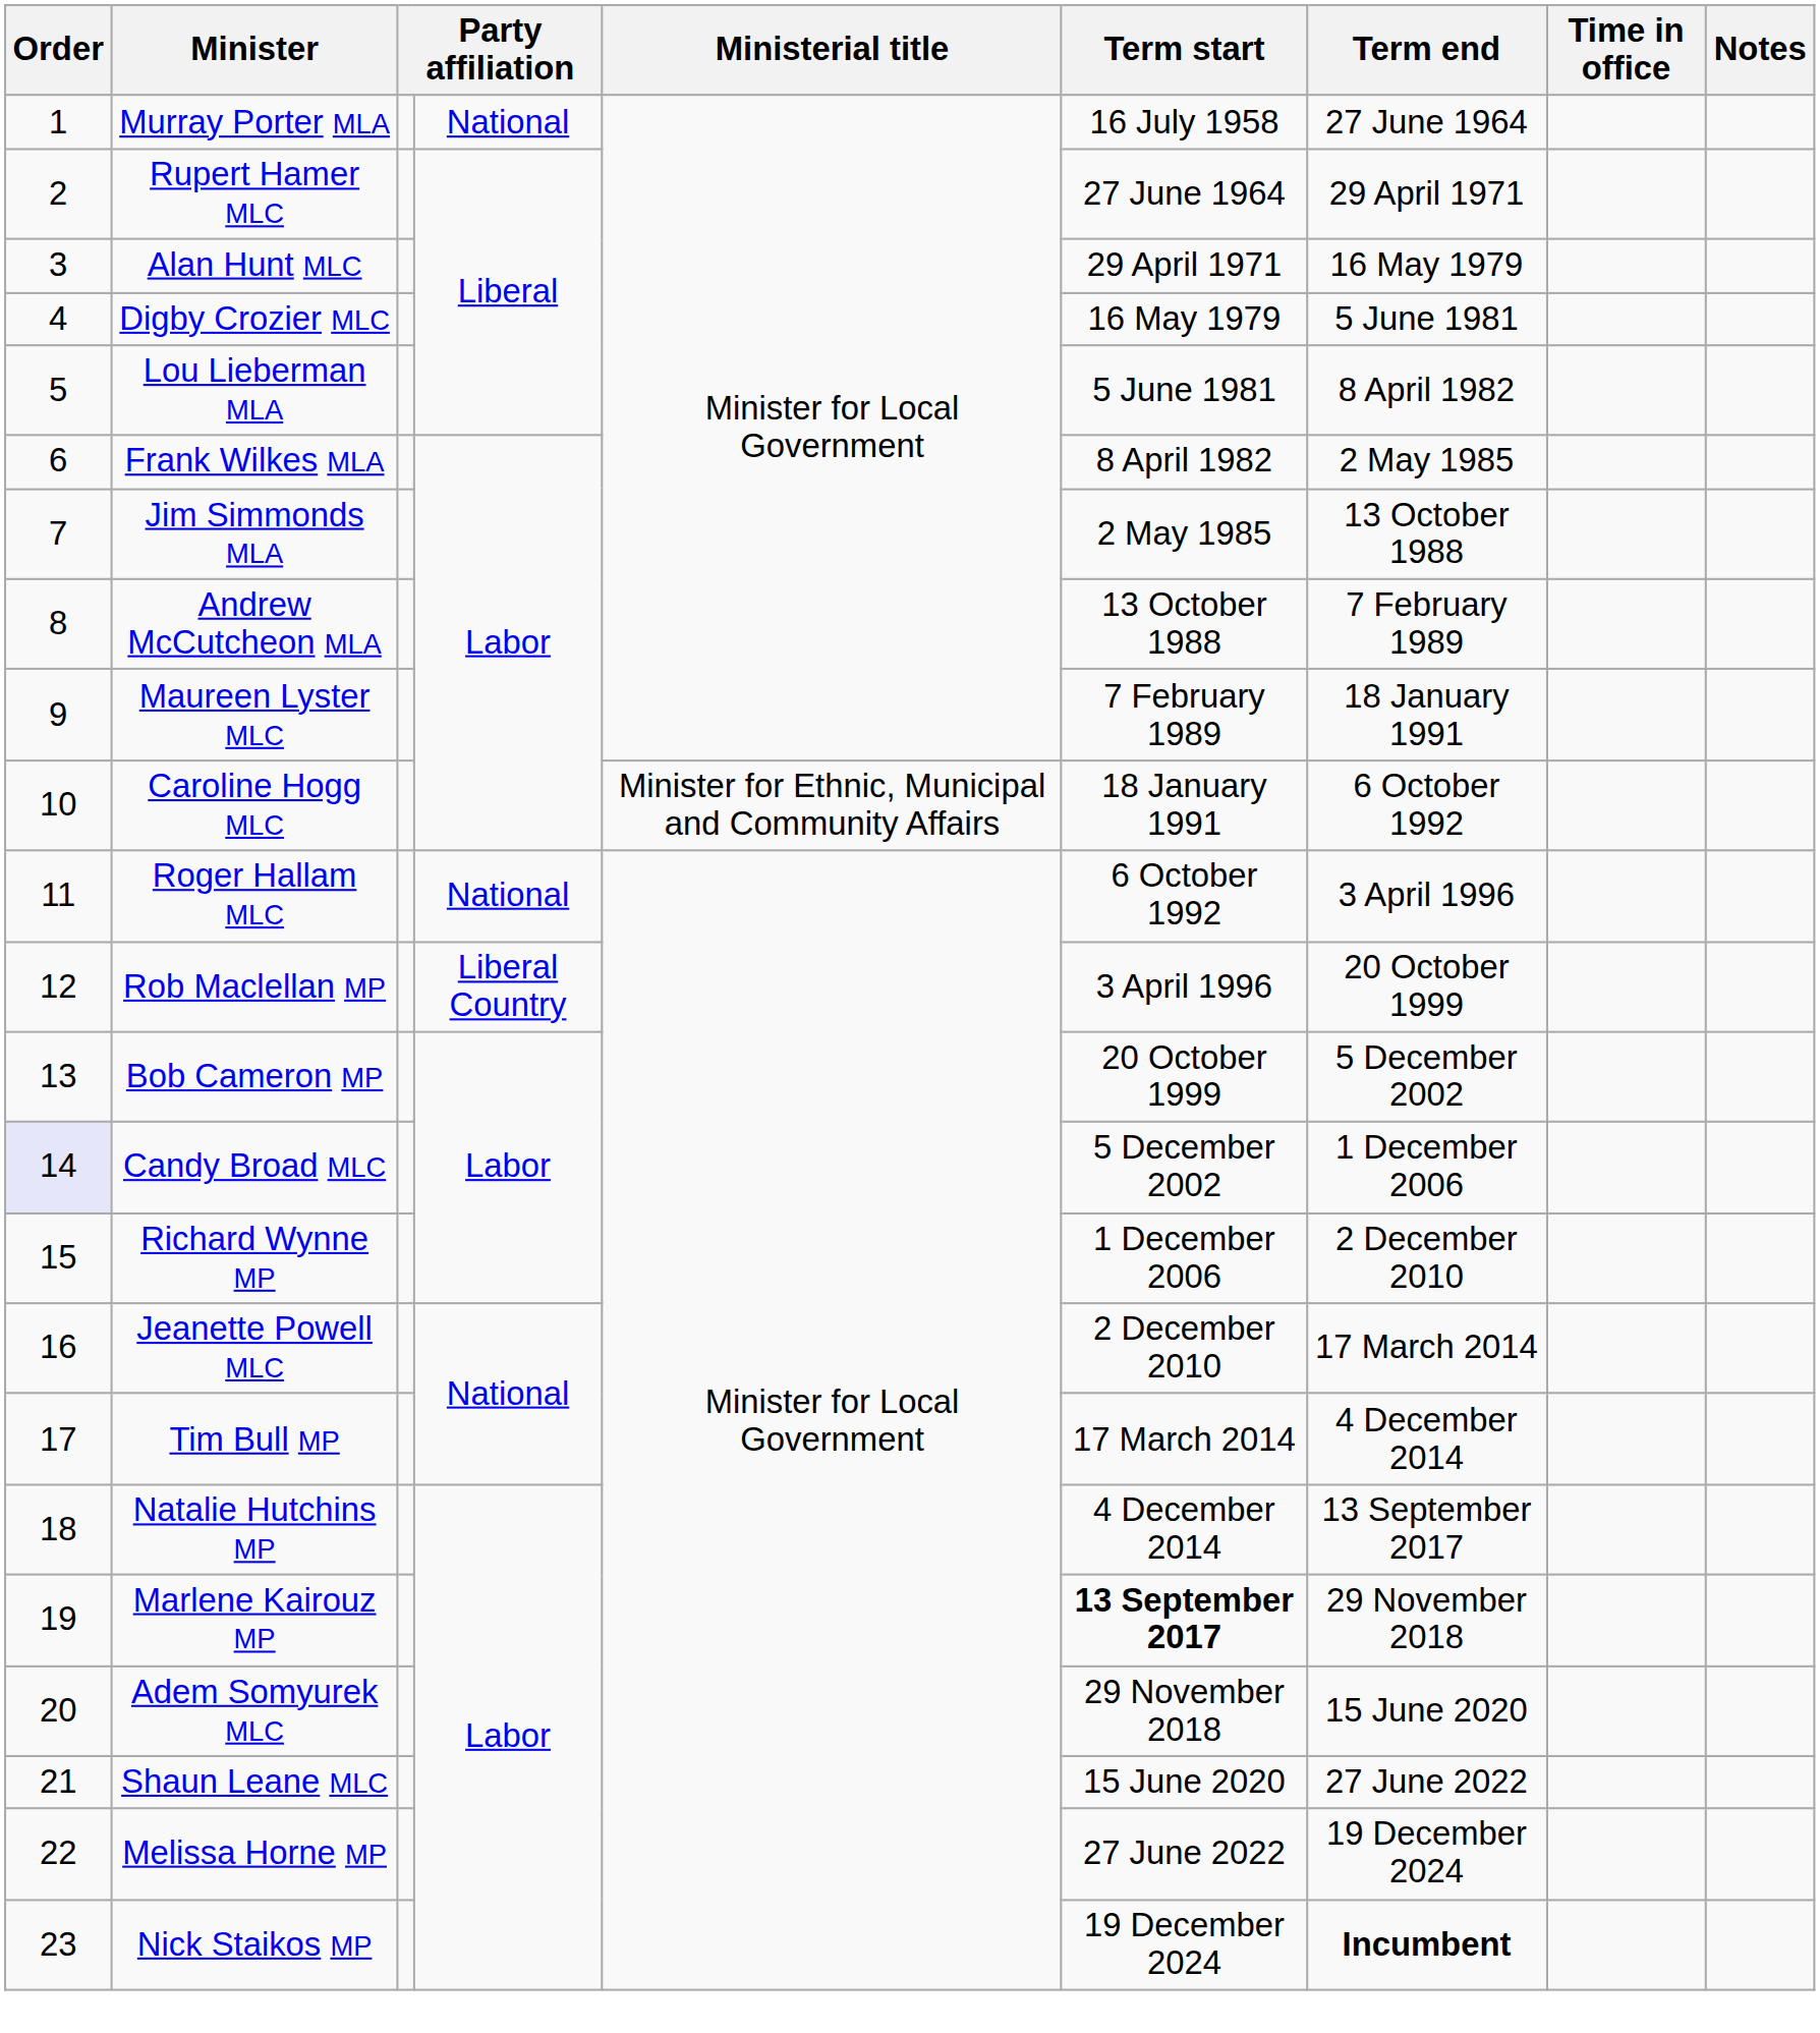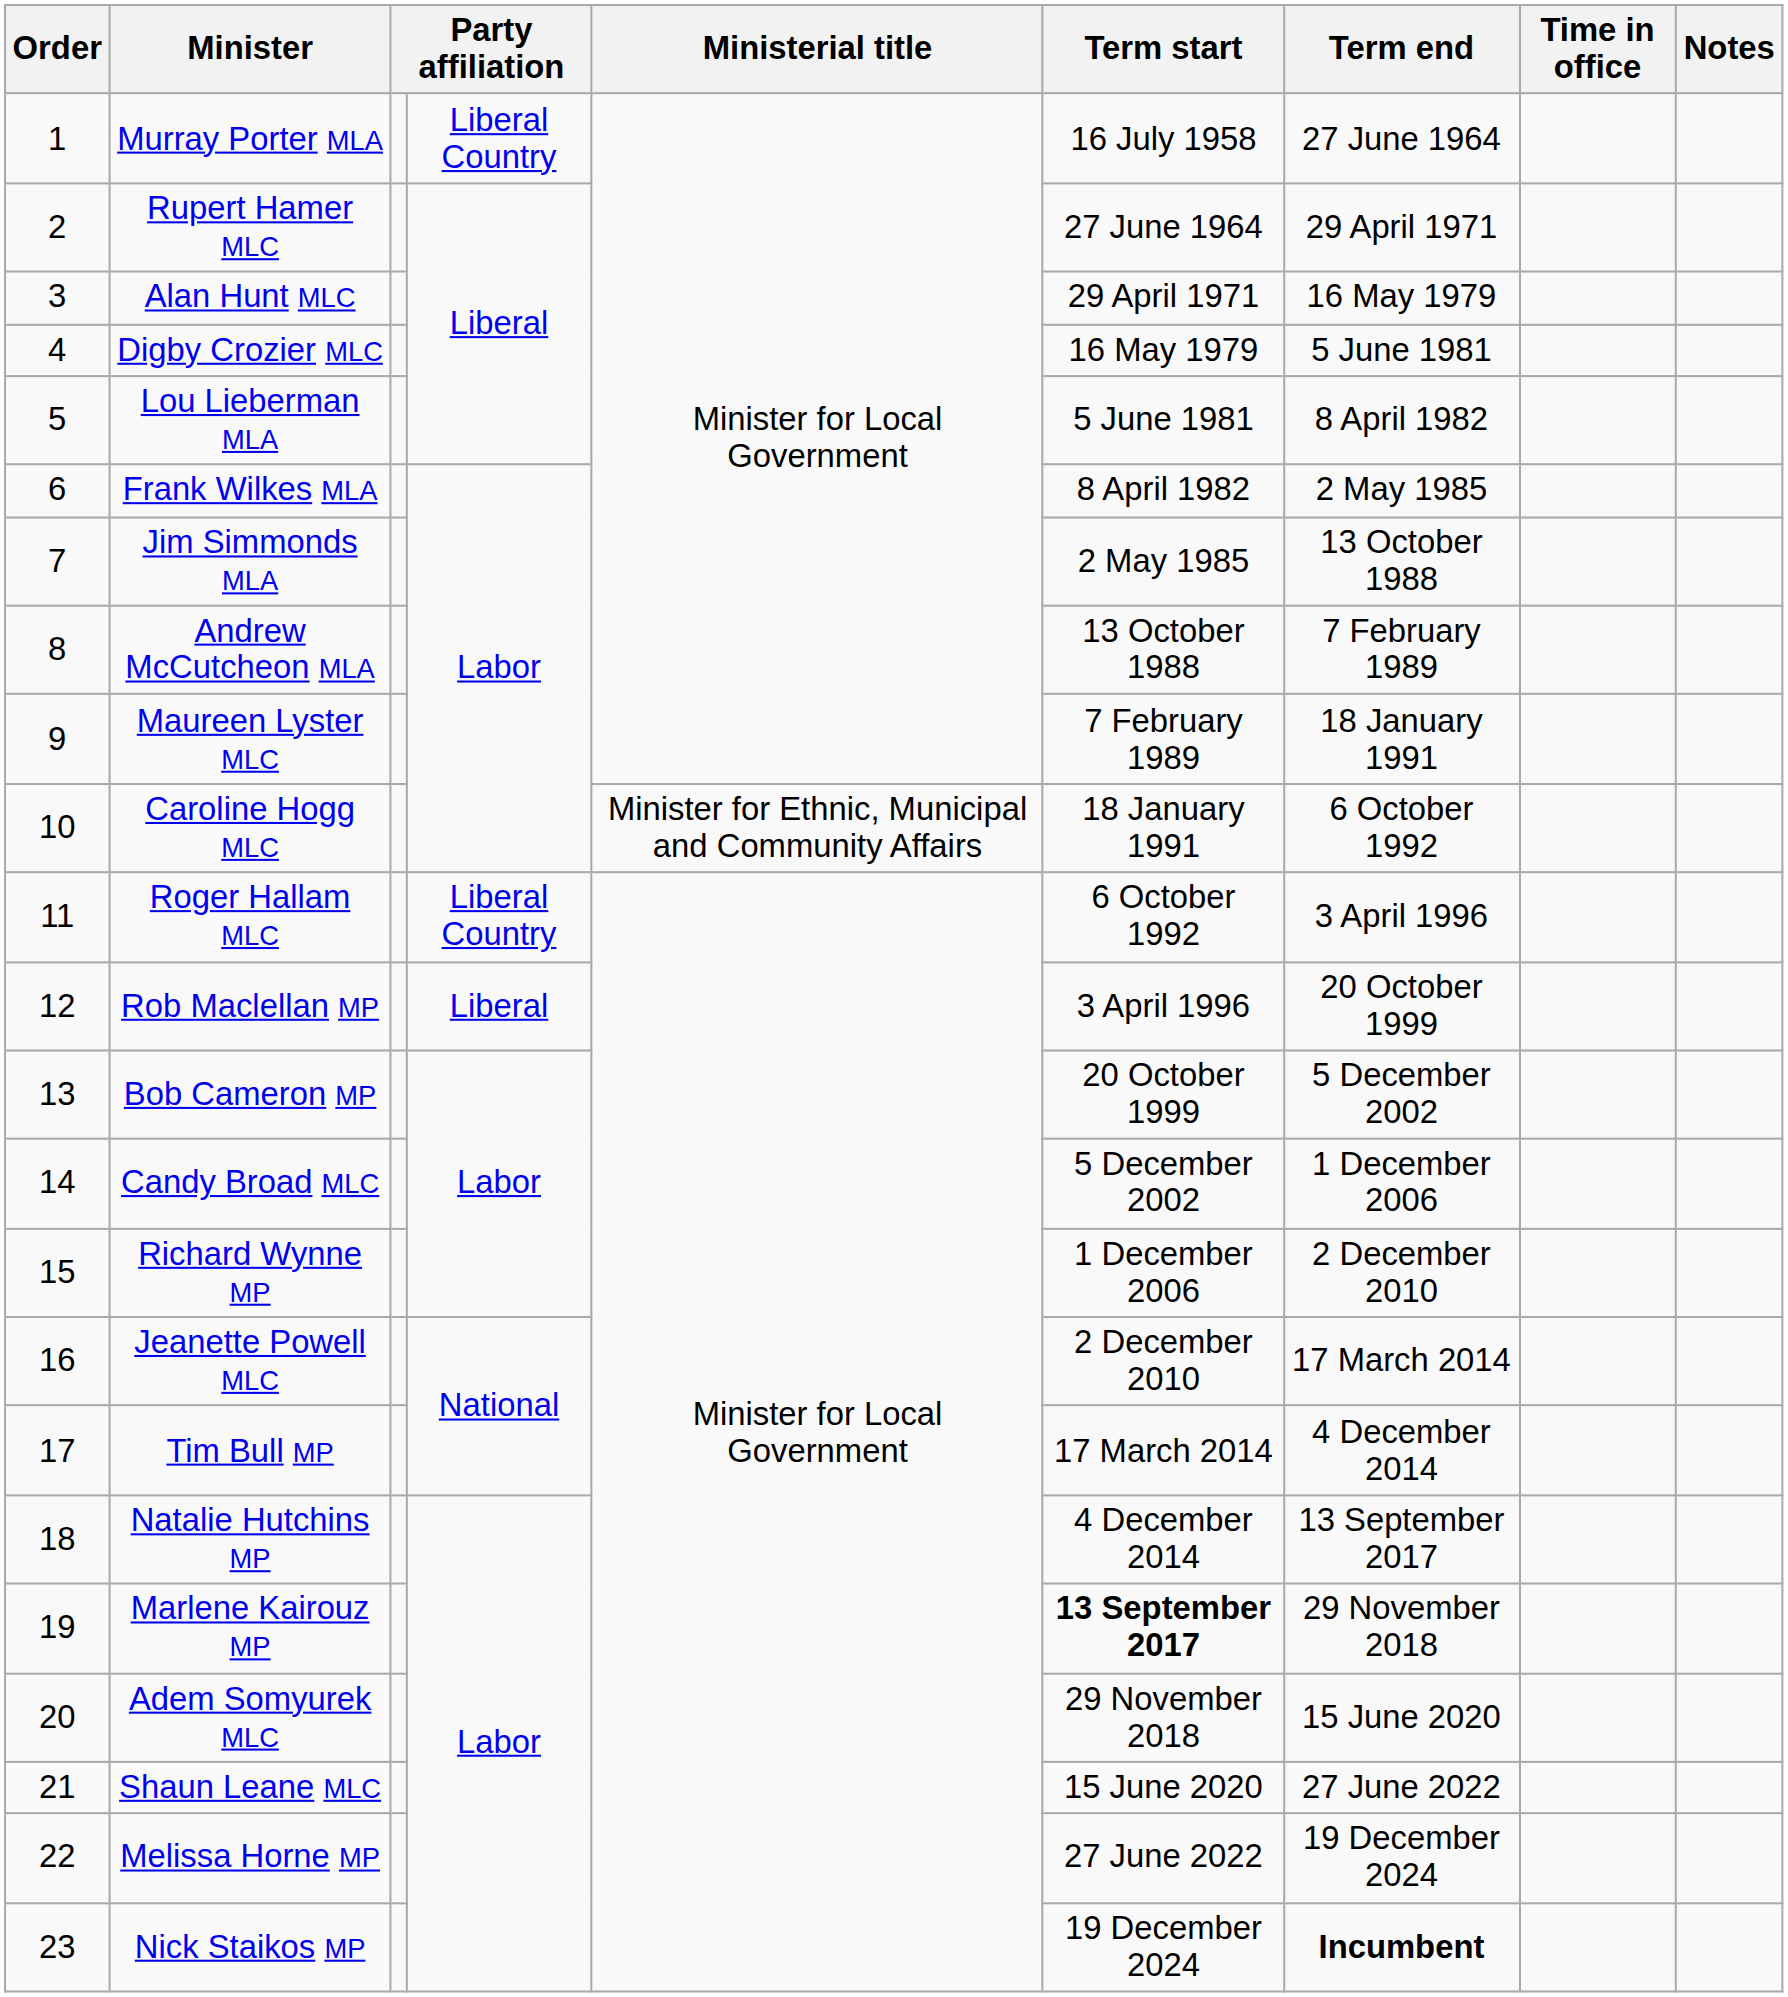Murray Porter MLA | column 4: National -> Liberal Country
Roger Hallam MLC | column 4: National -> Liberal Country
Rob Maclellan MP | column 4: Liberal Country -> Liberal
Candy Broad MLC | Order: lavender background -> no background
